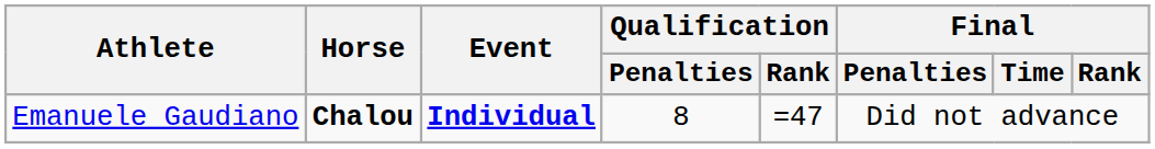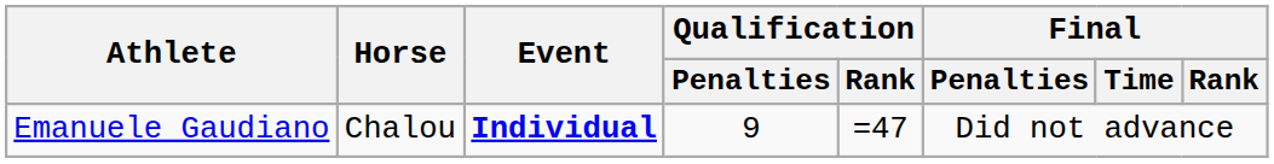Emanuele Gaudiano | Horse: bold -> normal
Emanuele Gaudiano | Qualification / Penalties: 8 -> 9
